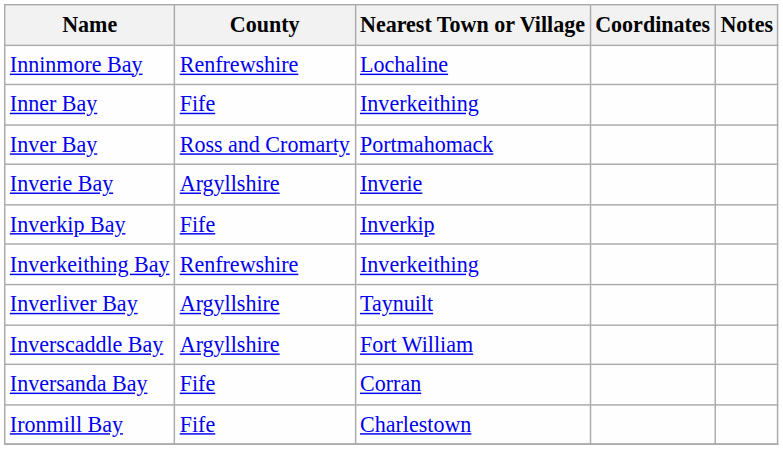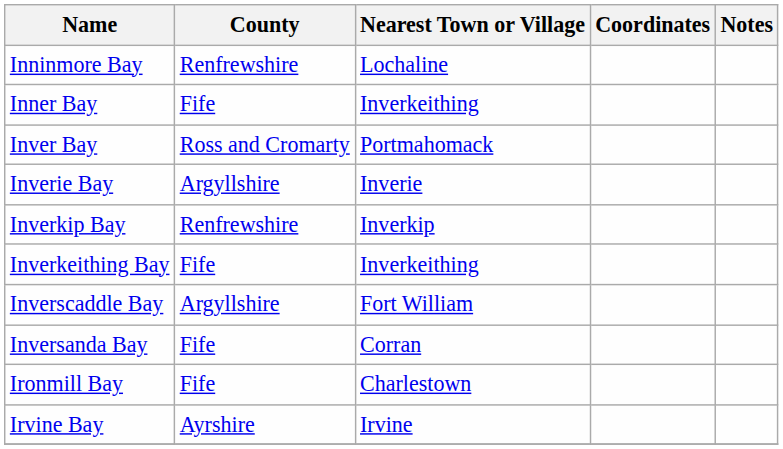Inverkip Bay | County: Fife -> Renfrewshire
Inverkeithing Bay | County: Renfrewshire -> Fife
- row: Inverliver Bay | Argyllshire | Taynuilt
+ row: Irvine Bay | Ayrshire | Irvine
